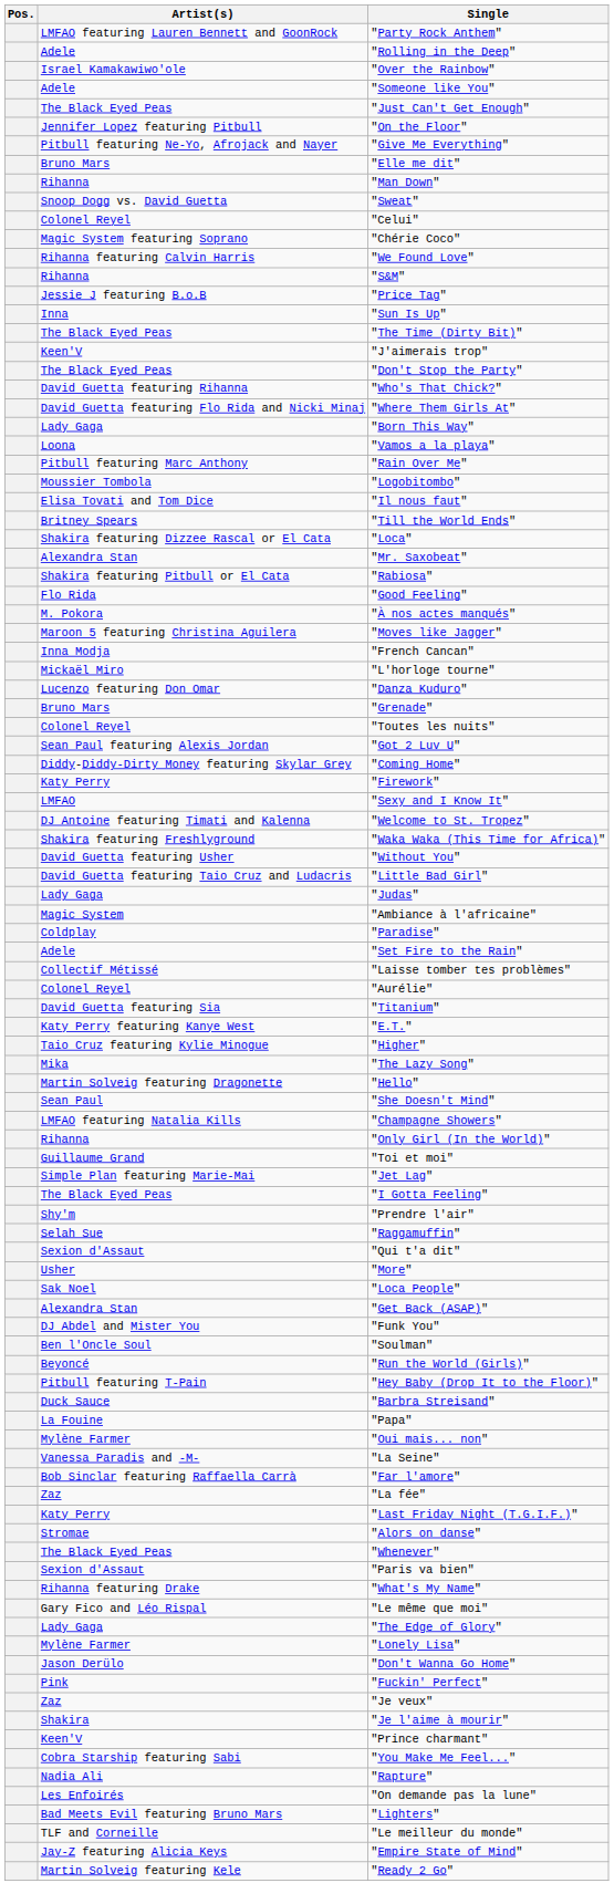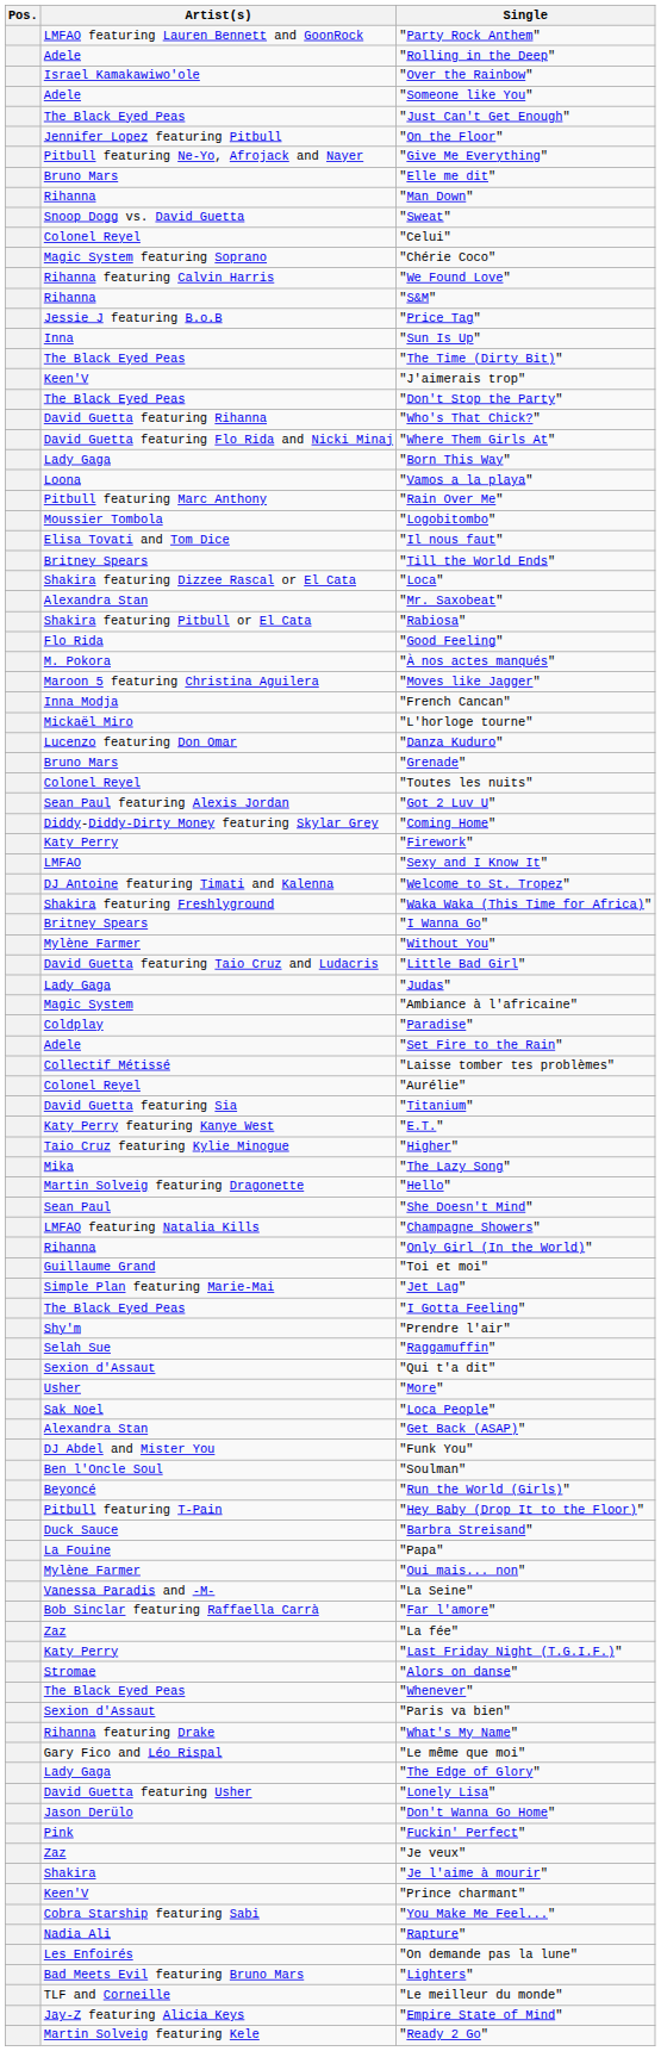+ row: Britney Spears | "I Wanna Go"
"Without You" | Artist(s): David Guetta featuring Usher -> Mylène Farmer
"Lonely Lisa" | Artist(s): Mylène Farmer -> David Guetta featuring Usher
